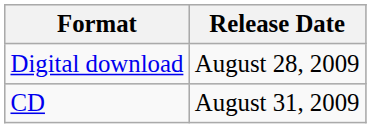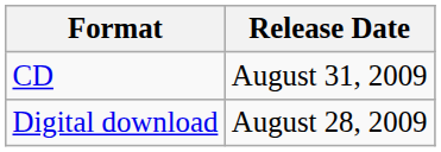rows swapped: Digital download <-> CD
